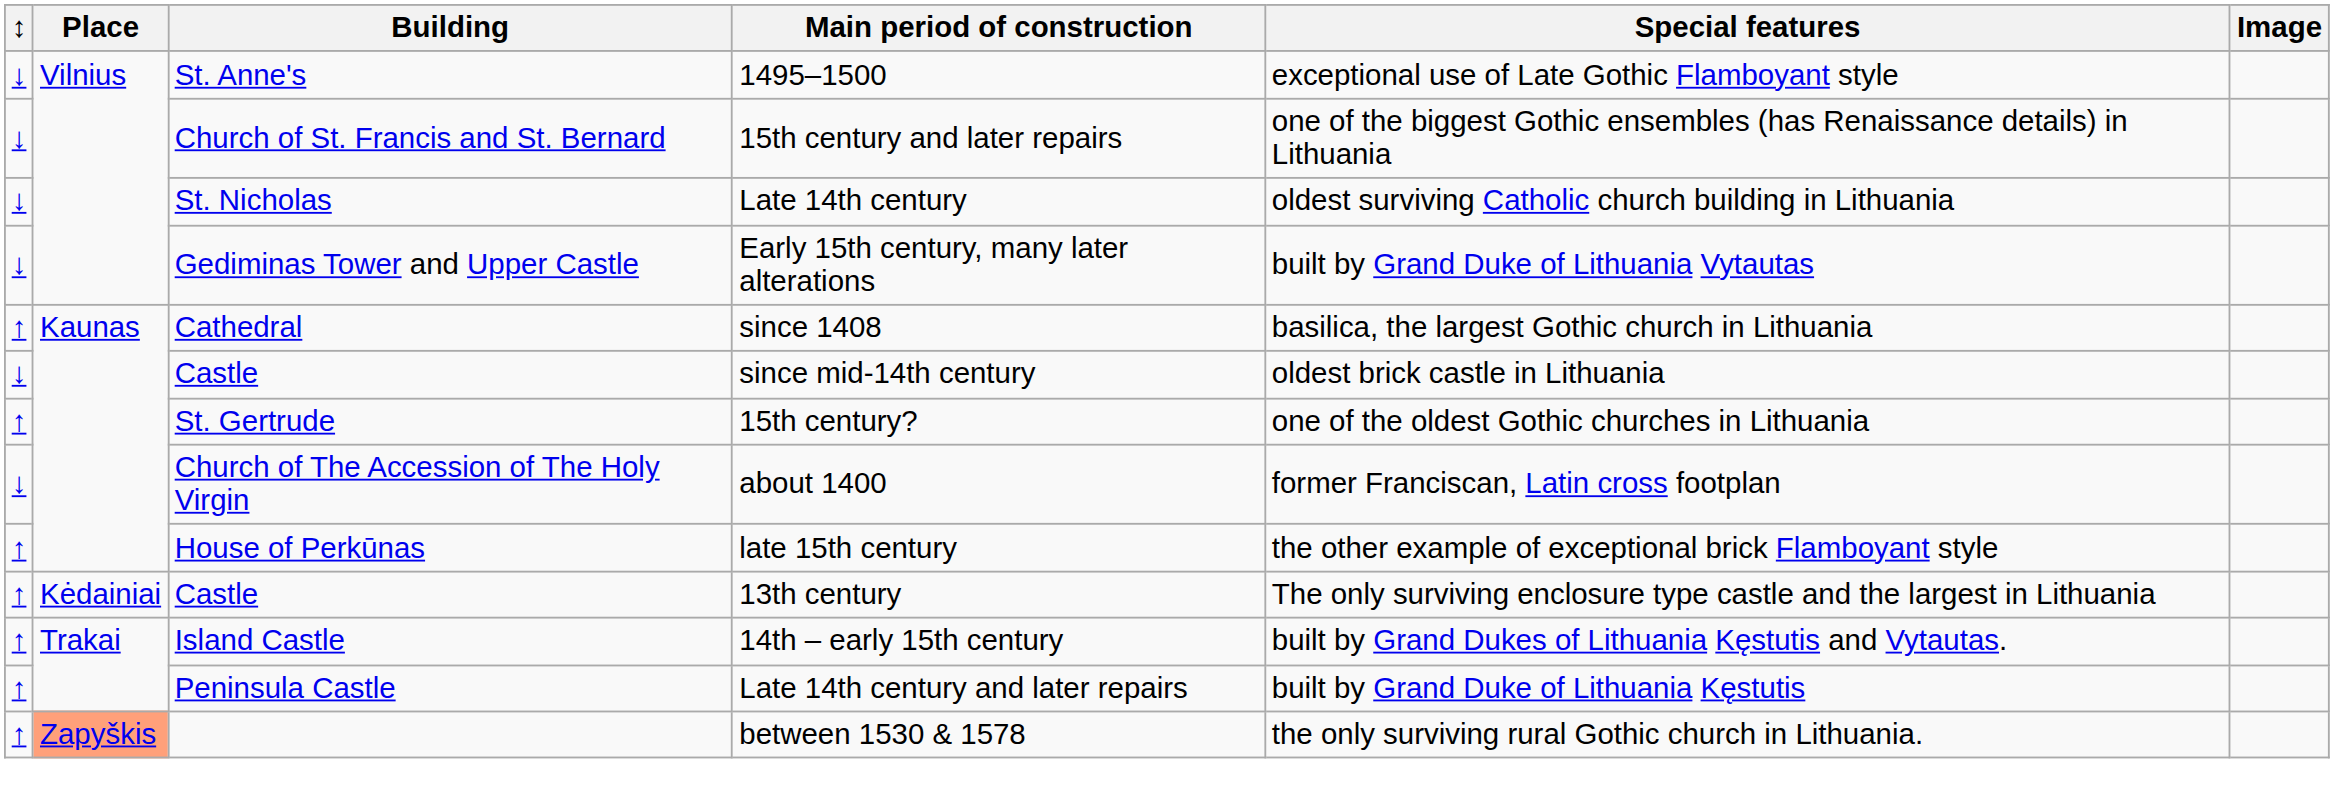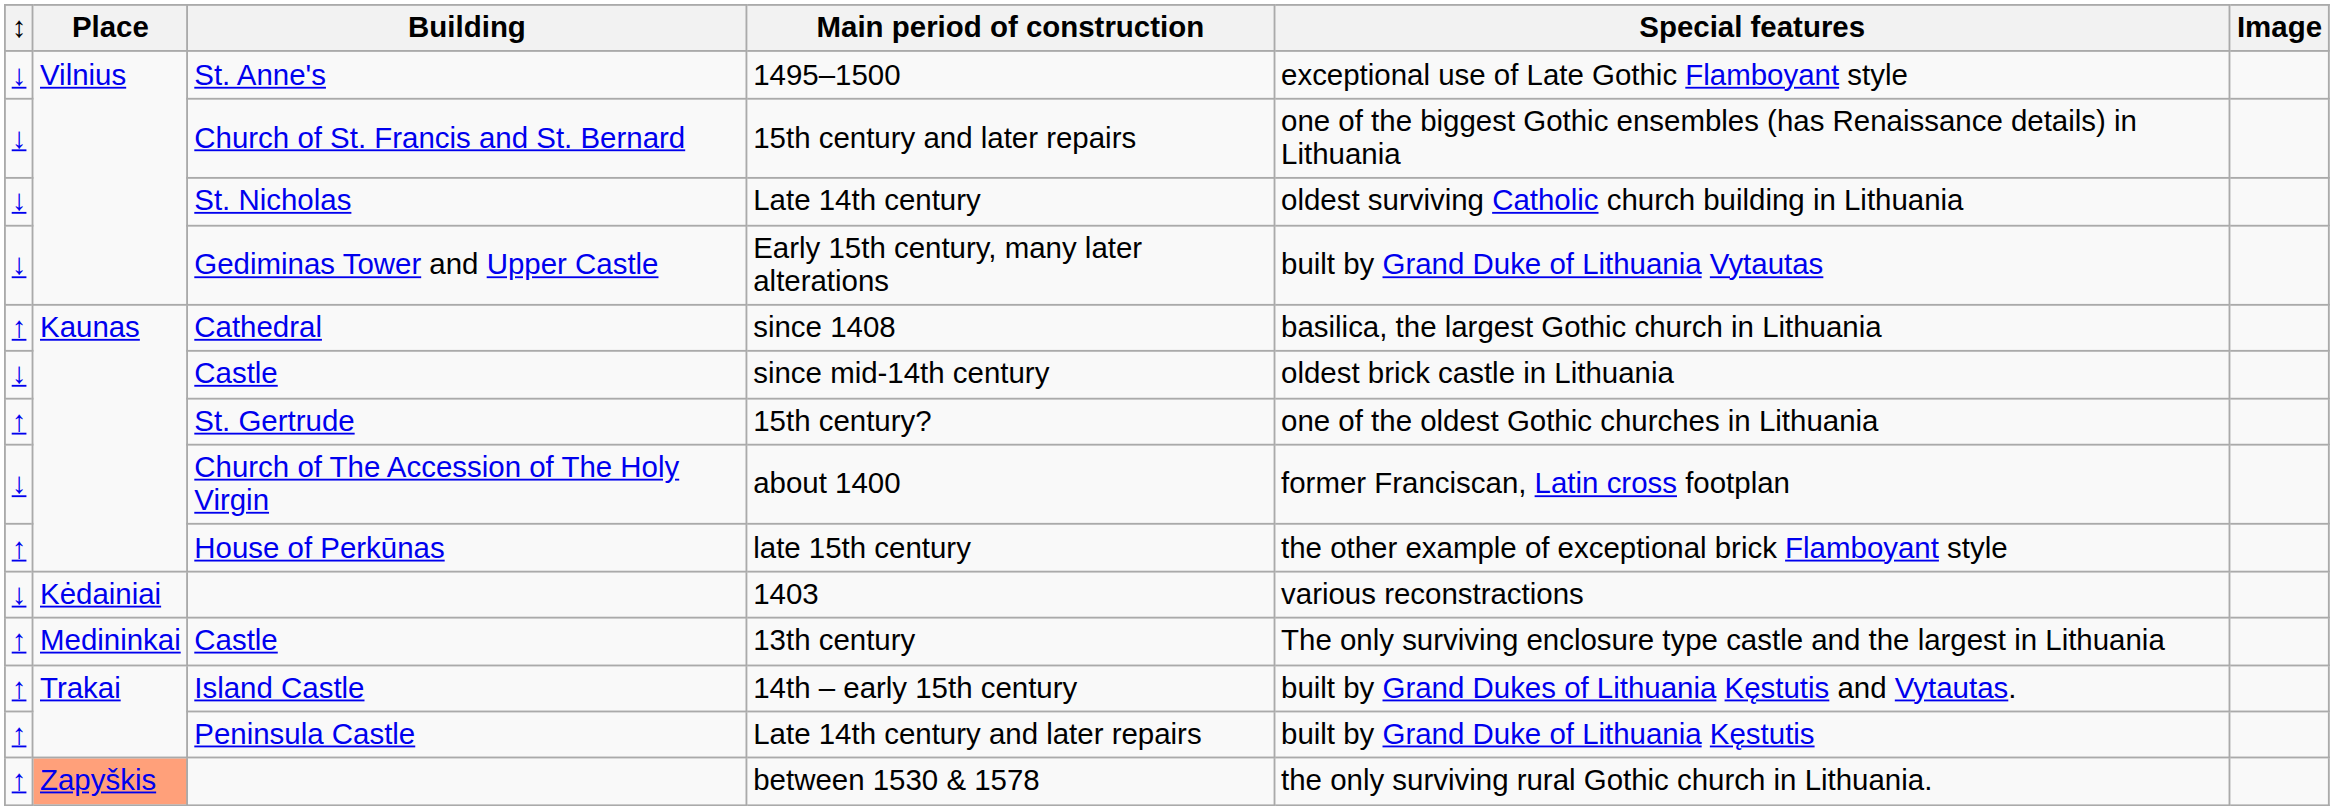+ row: ↓ | Kėdainiai | 1403 | various reconstractions
13th century | Place: Kėdainiai -> Medininkai
